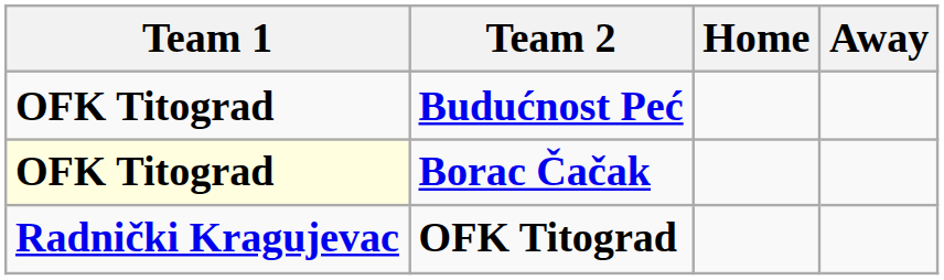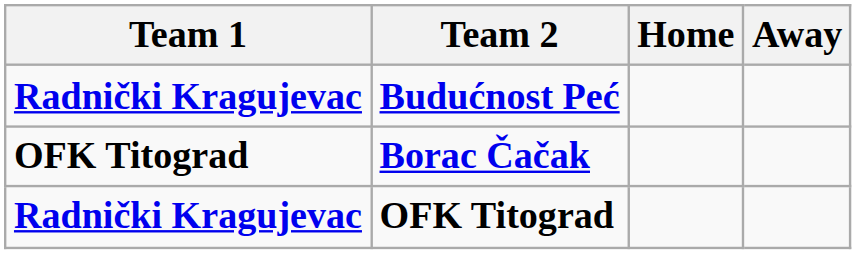Budućnost Peć | Team 1: OFK Titograd -> Radnički Kragujevac
Borac Čačak | Team 1: lightyellow background -> no background
